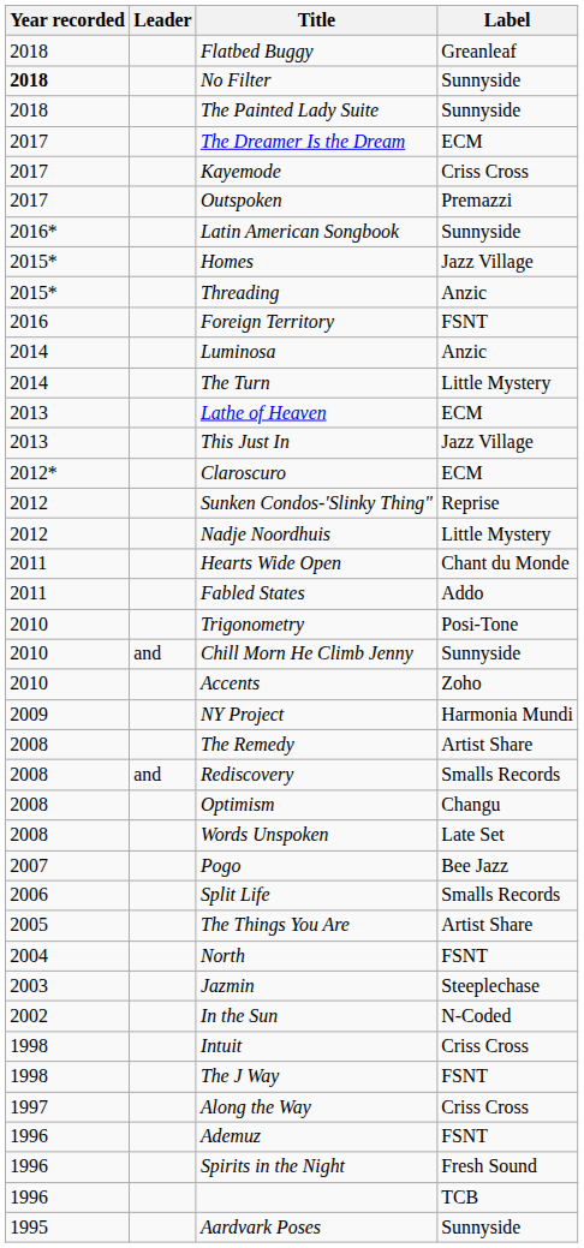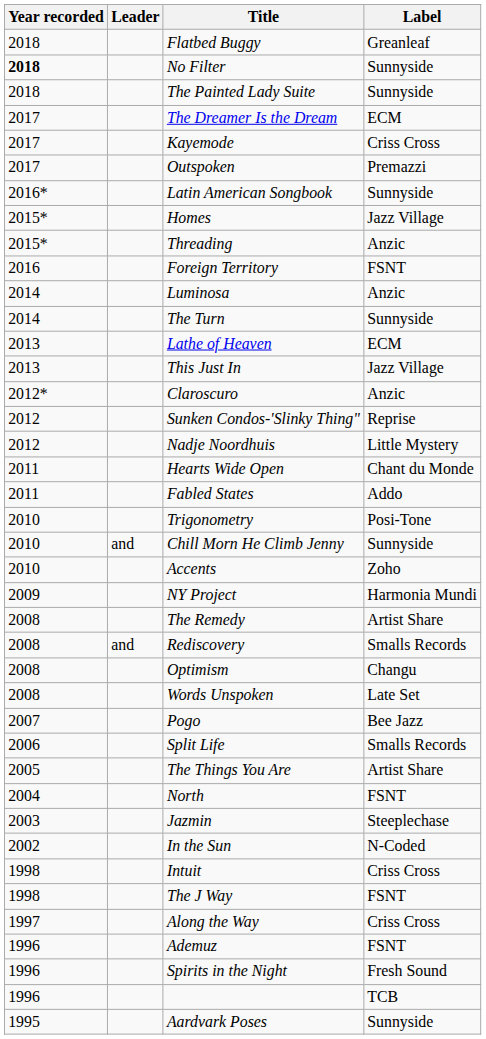The Turn | Label: Little Mystery -> Sunnyside
Claroscuro | Label: ECM -> Anzic
